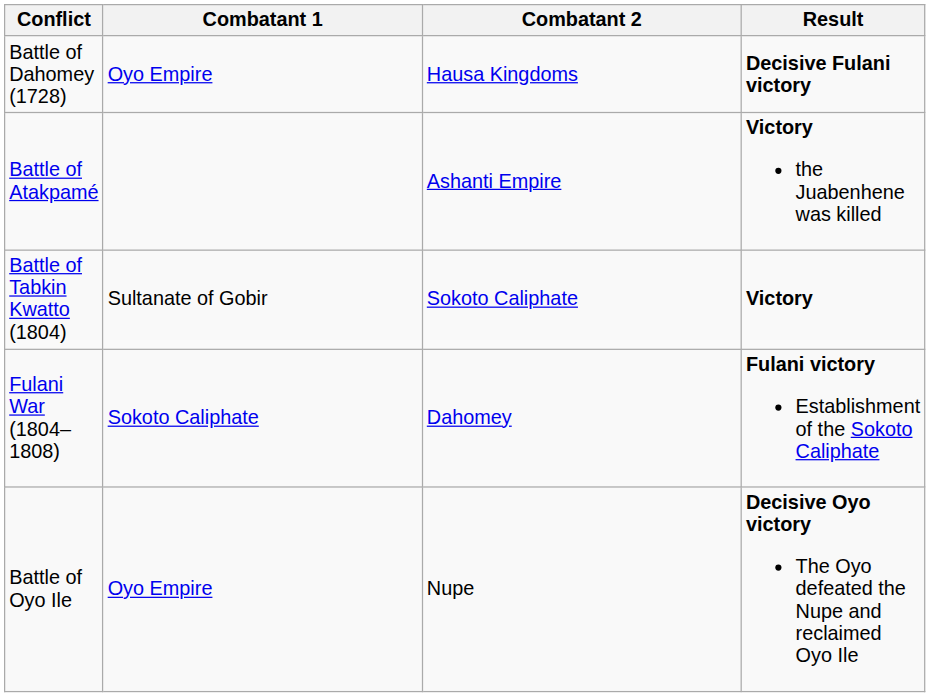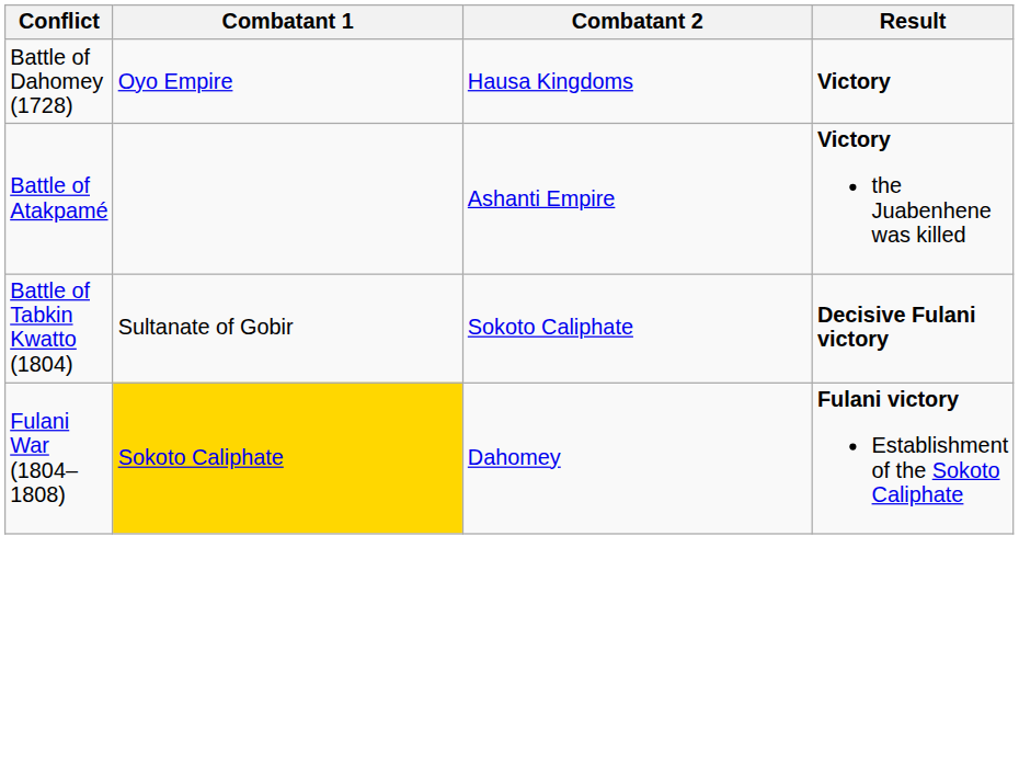Battle of Dahomey (1728) | Result: Decisive Fulani victory -> Victory
Battle of Tabkin Kwatto (1804) | Result: Victory -> Decisive Fulani victory
Fulani War (1804–1808) | Combatant 1: no background -> gold background
- row: Battle of Oyo Ile | Oyo Empire | Nupe | Decisive Oyo victory The Oyo defeated the Nupe and reclaimed Oyo Ile
